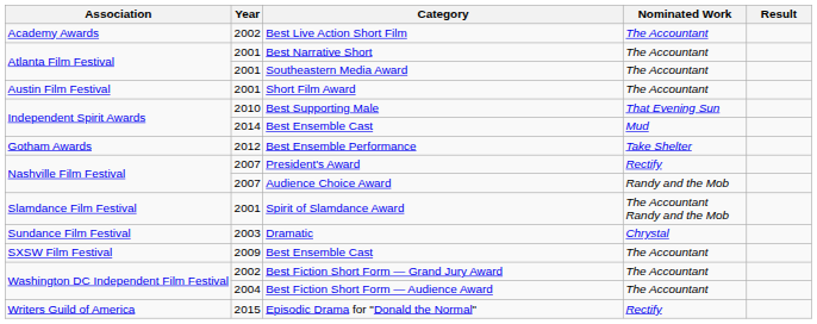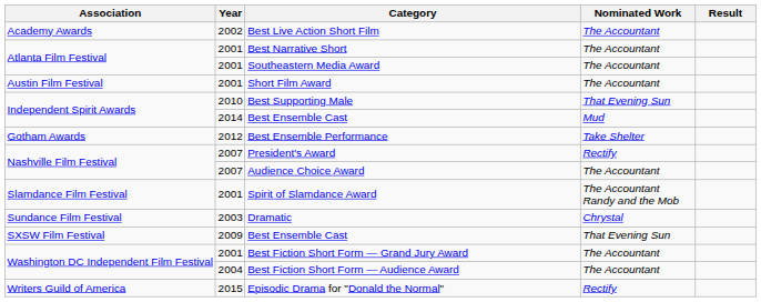Audience Choice Award | Nominated Work: Randy and the Mob -> The Accountant
SXSW Film Festival / Best Ensemble Cast | Nominated Work: The Accountant -> That Evening Sun
Best Fiction Short Form — Grand Jury Award | Year: 2002 -> 2001
